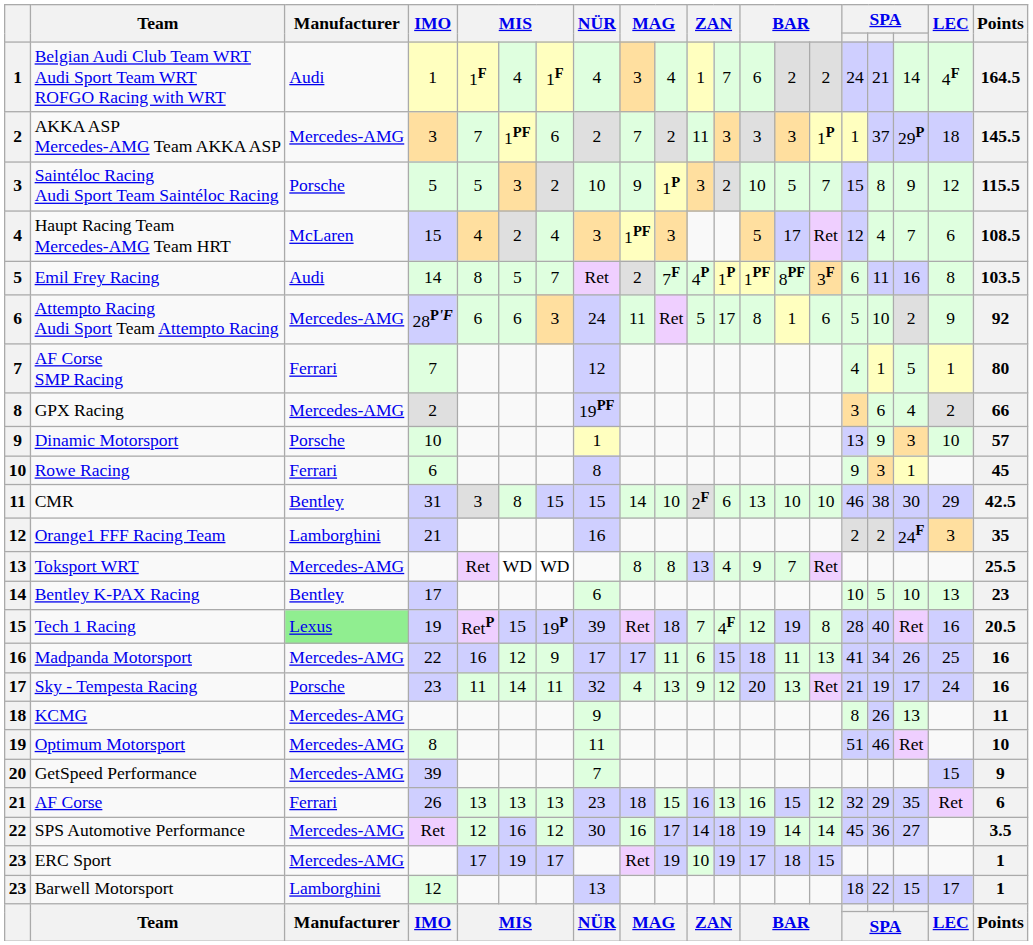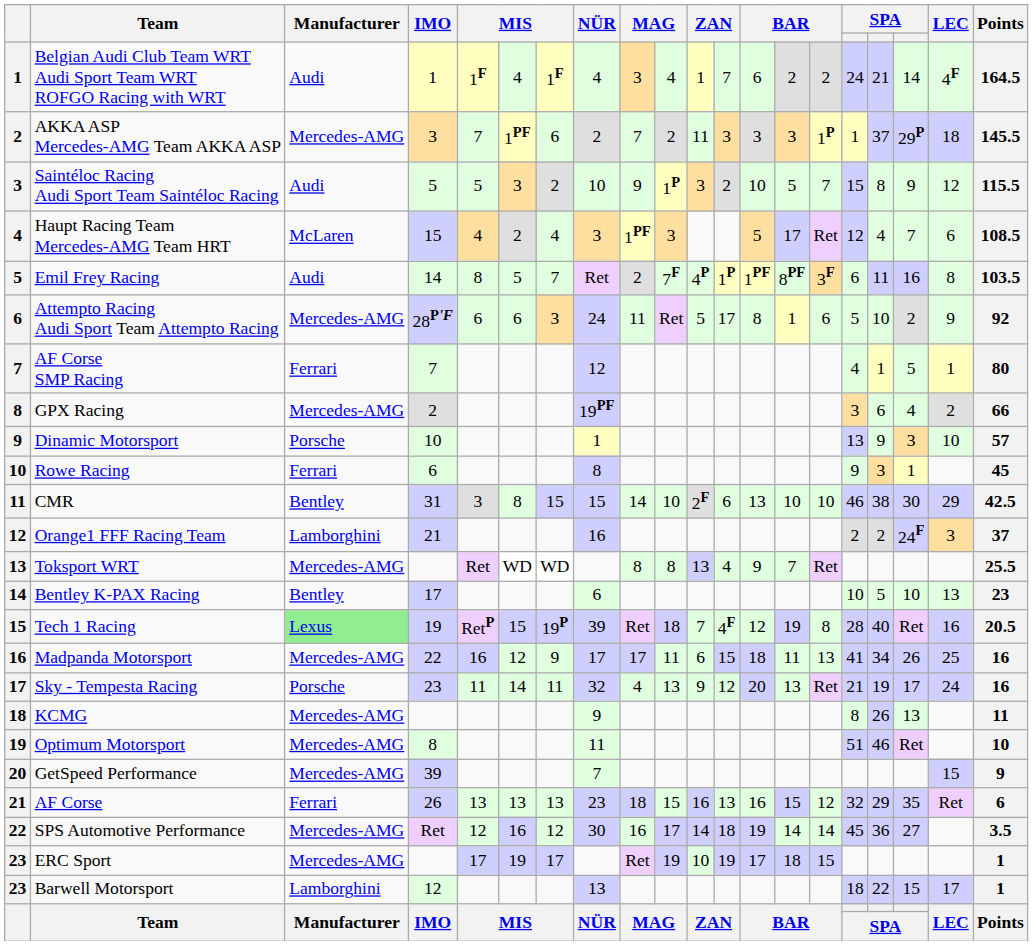Saintéloc Racing Audi Sport Team Saintéloc Racing | Manufacturer: Porsche -> Audi
Orange1 FFF Racing Team | Points: 35 -> 37
